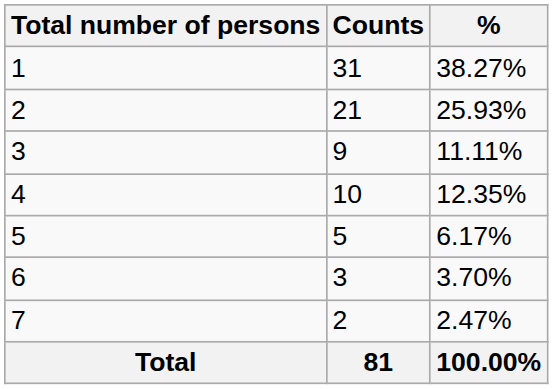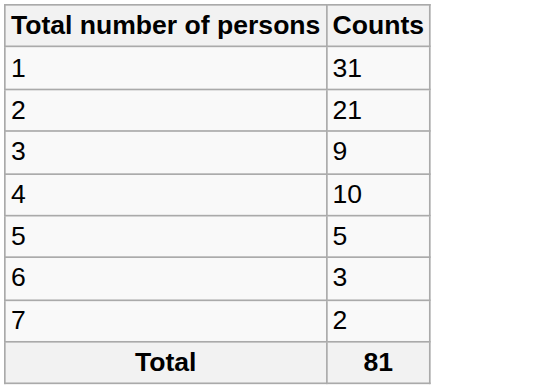- column: % | 38.27% | 25.93% | 11.11% | 12.35% | 6.17% | 3.70% | 2.47% | 100.00%
